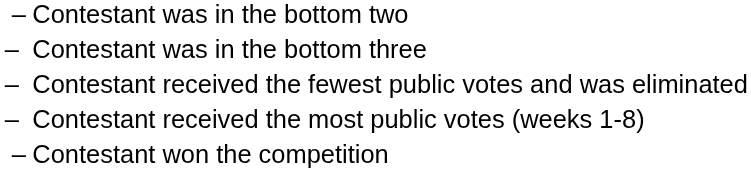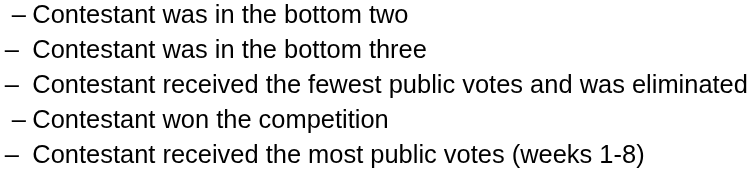rows swapped: Contestant received the most public votes (weeks 1-8) <-> Contestant won the competition
